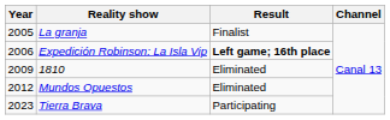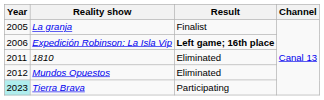1810 | Year: 2009 -> 2011
Tierra Brava | Year: no background -> paleturquoise background
